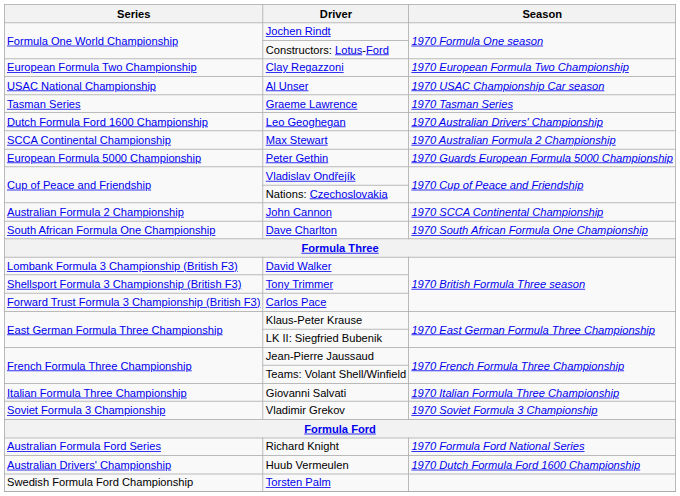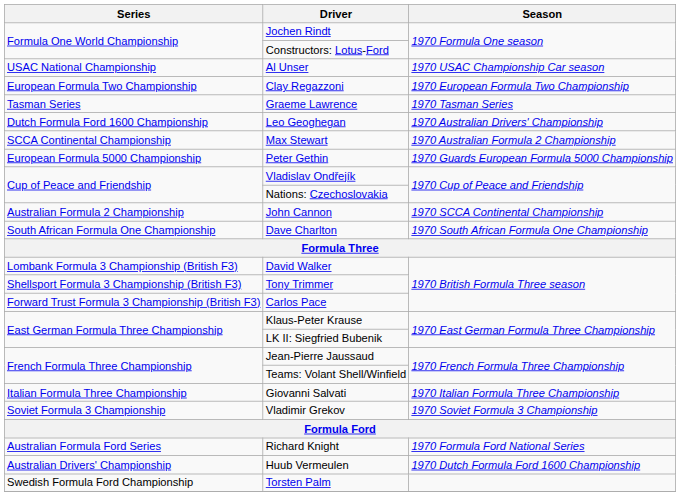rows swapped: Clay Regazzoni <-> Al Unser
